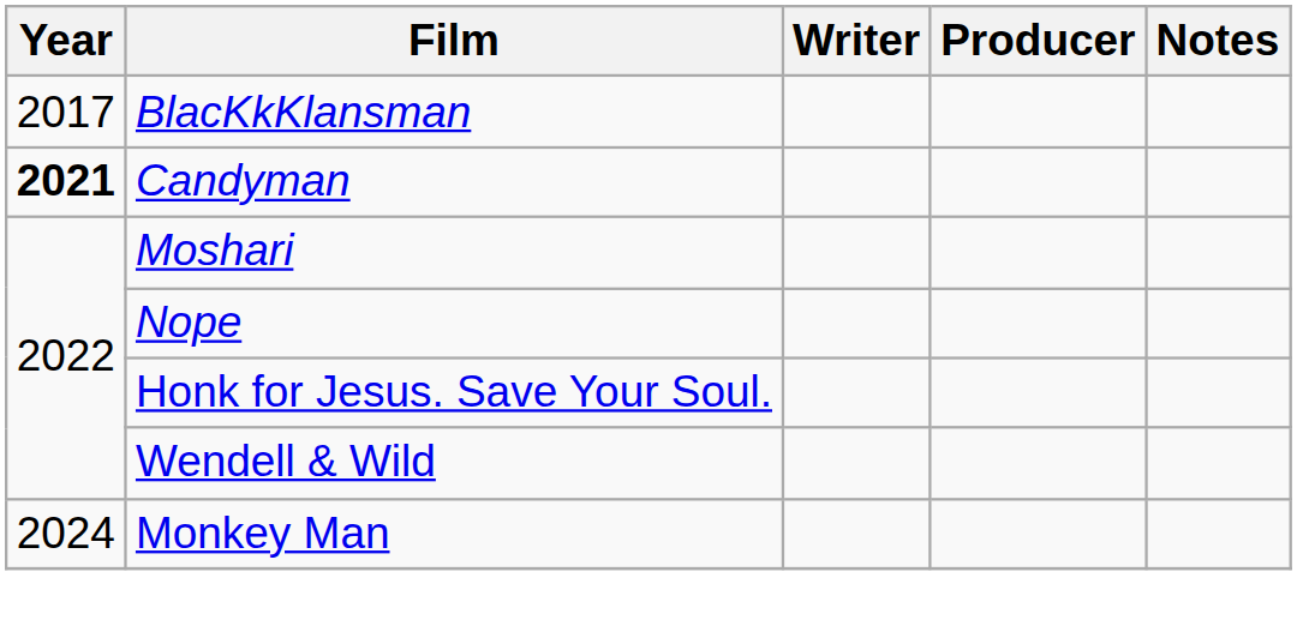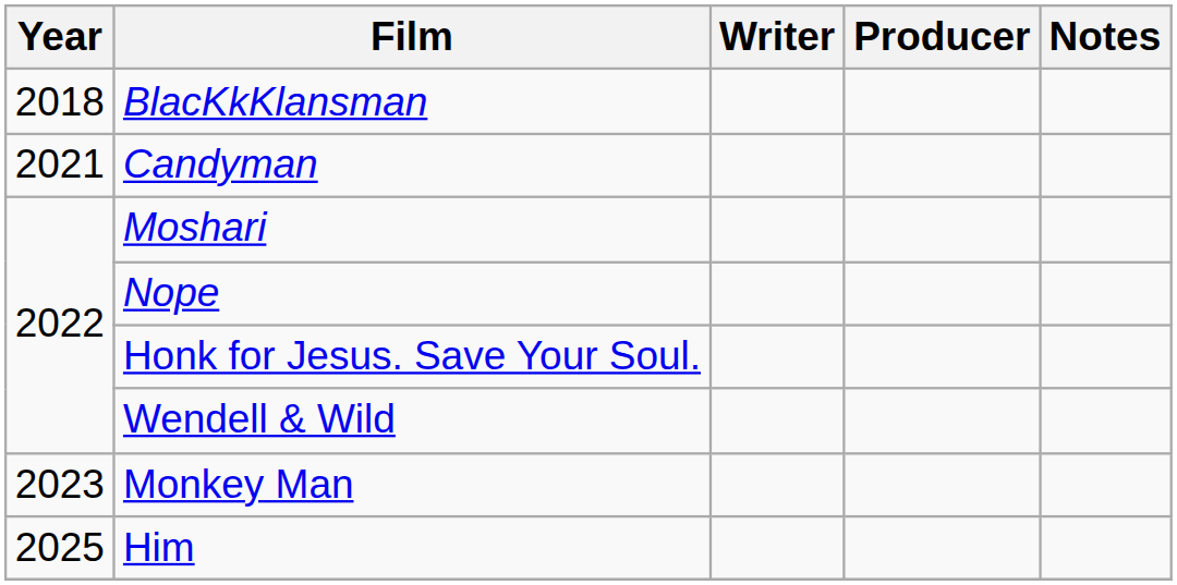BlacKkKlansman | Year: 2017 -> 2018
Candyman | Year: bold -> normal
Monkey Man | Year: 2024 -> 2023
+ row: 2025 | Him
